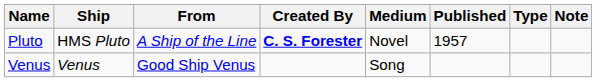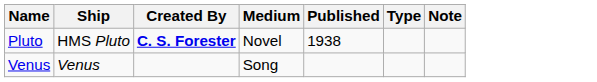- column: From | A Ship of the Line | Good Ship Venus
Pluto | Published: 1957 -> 1938
